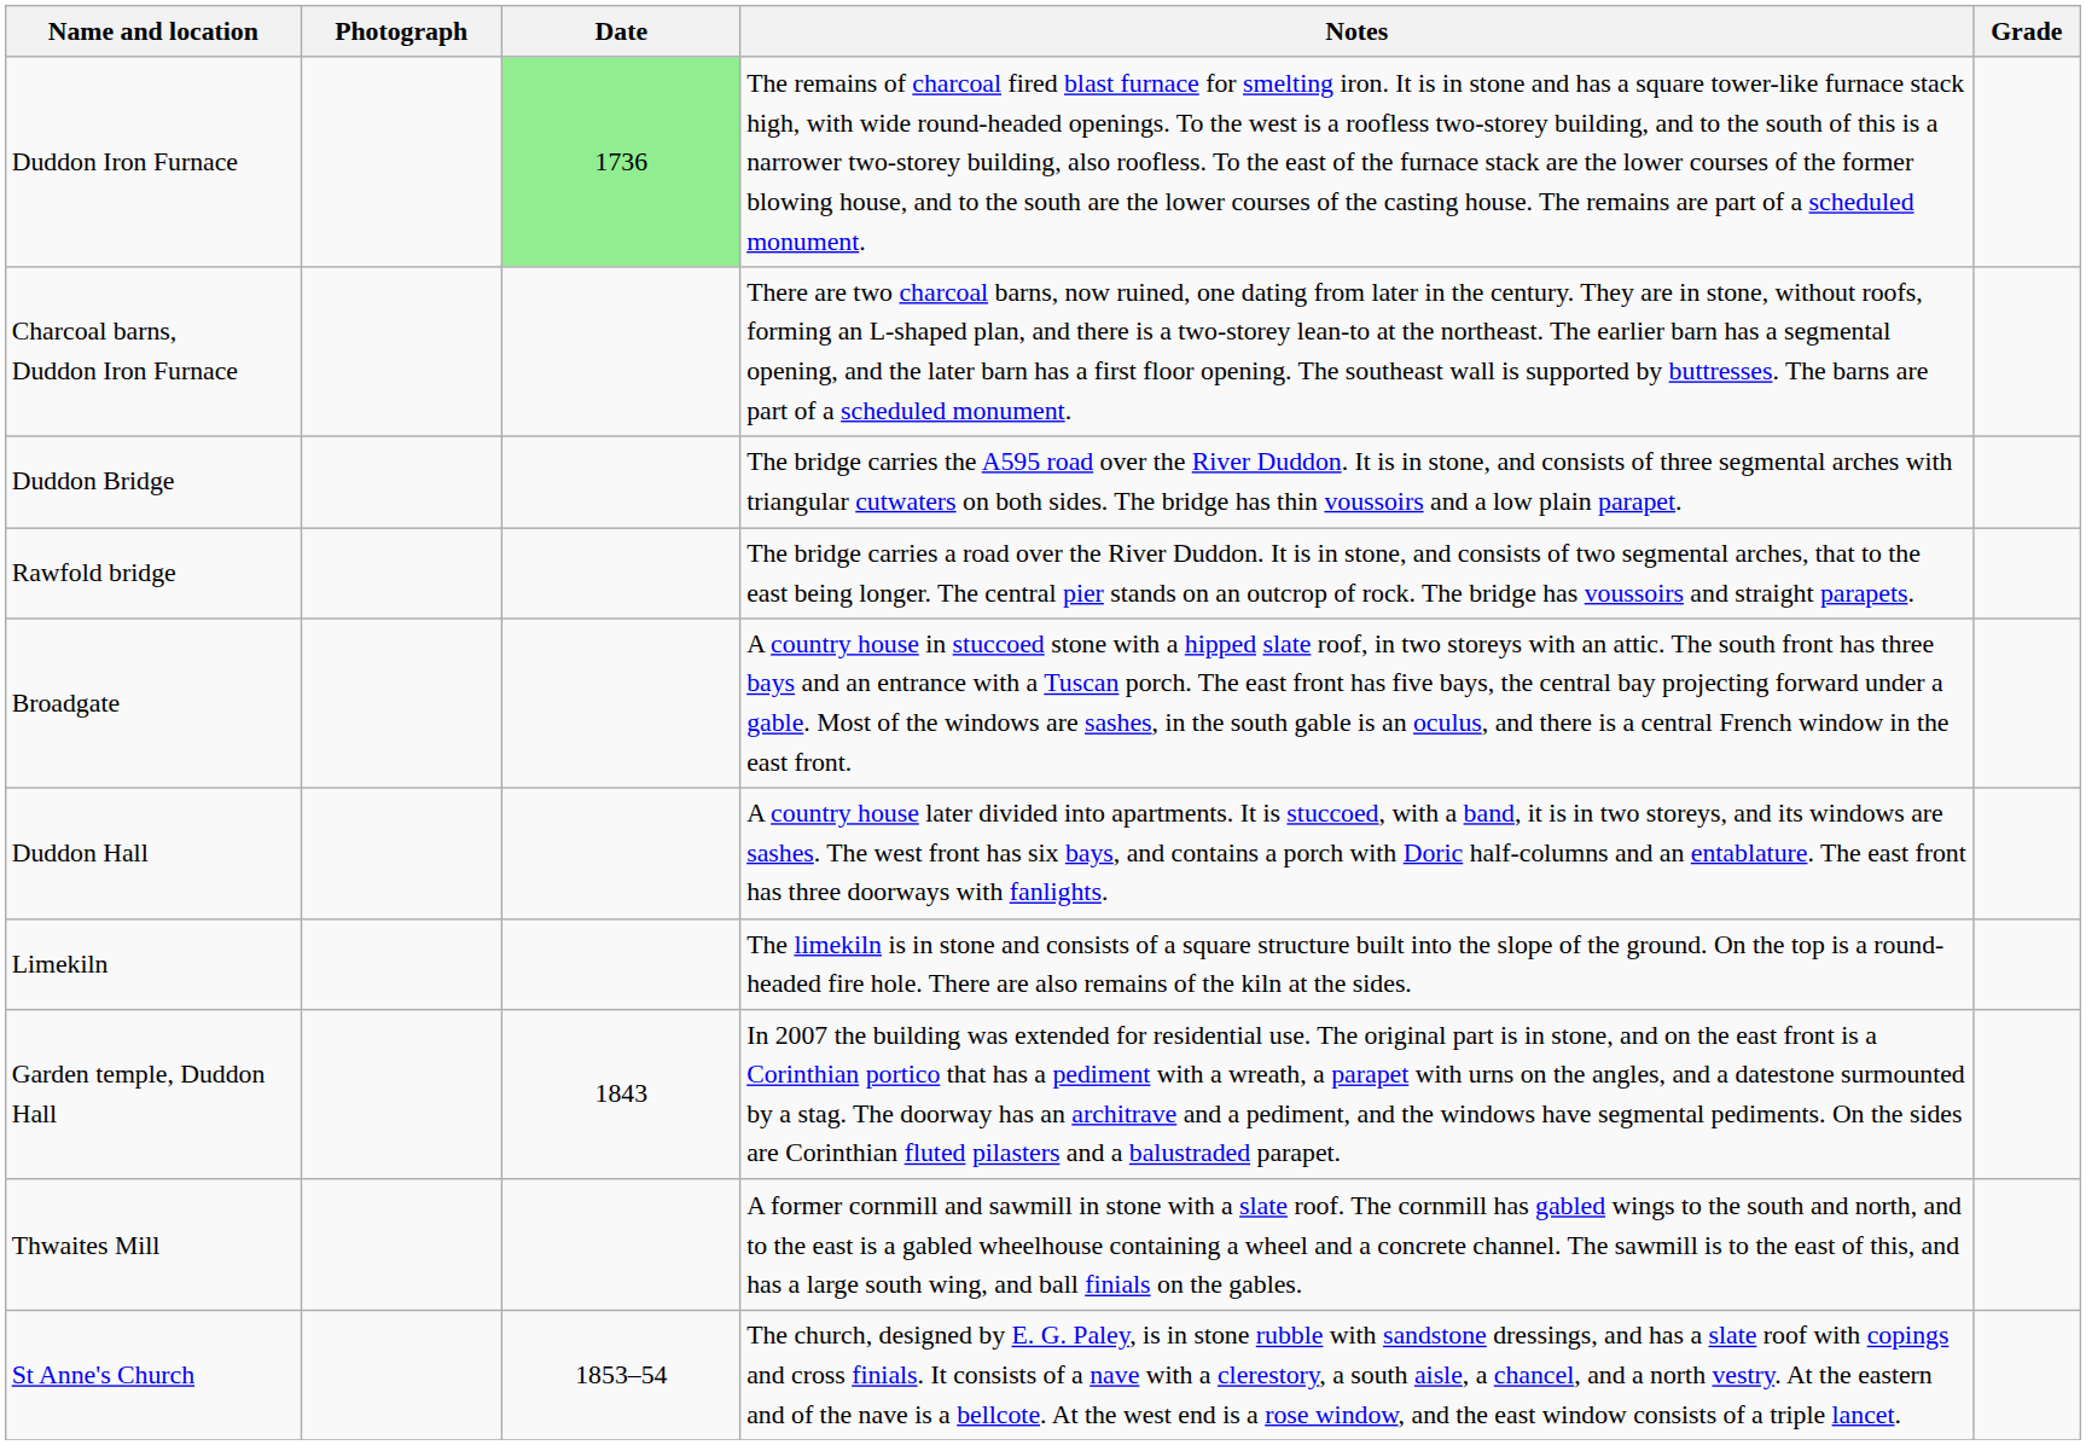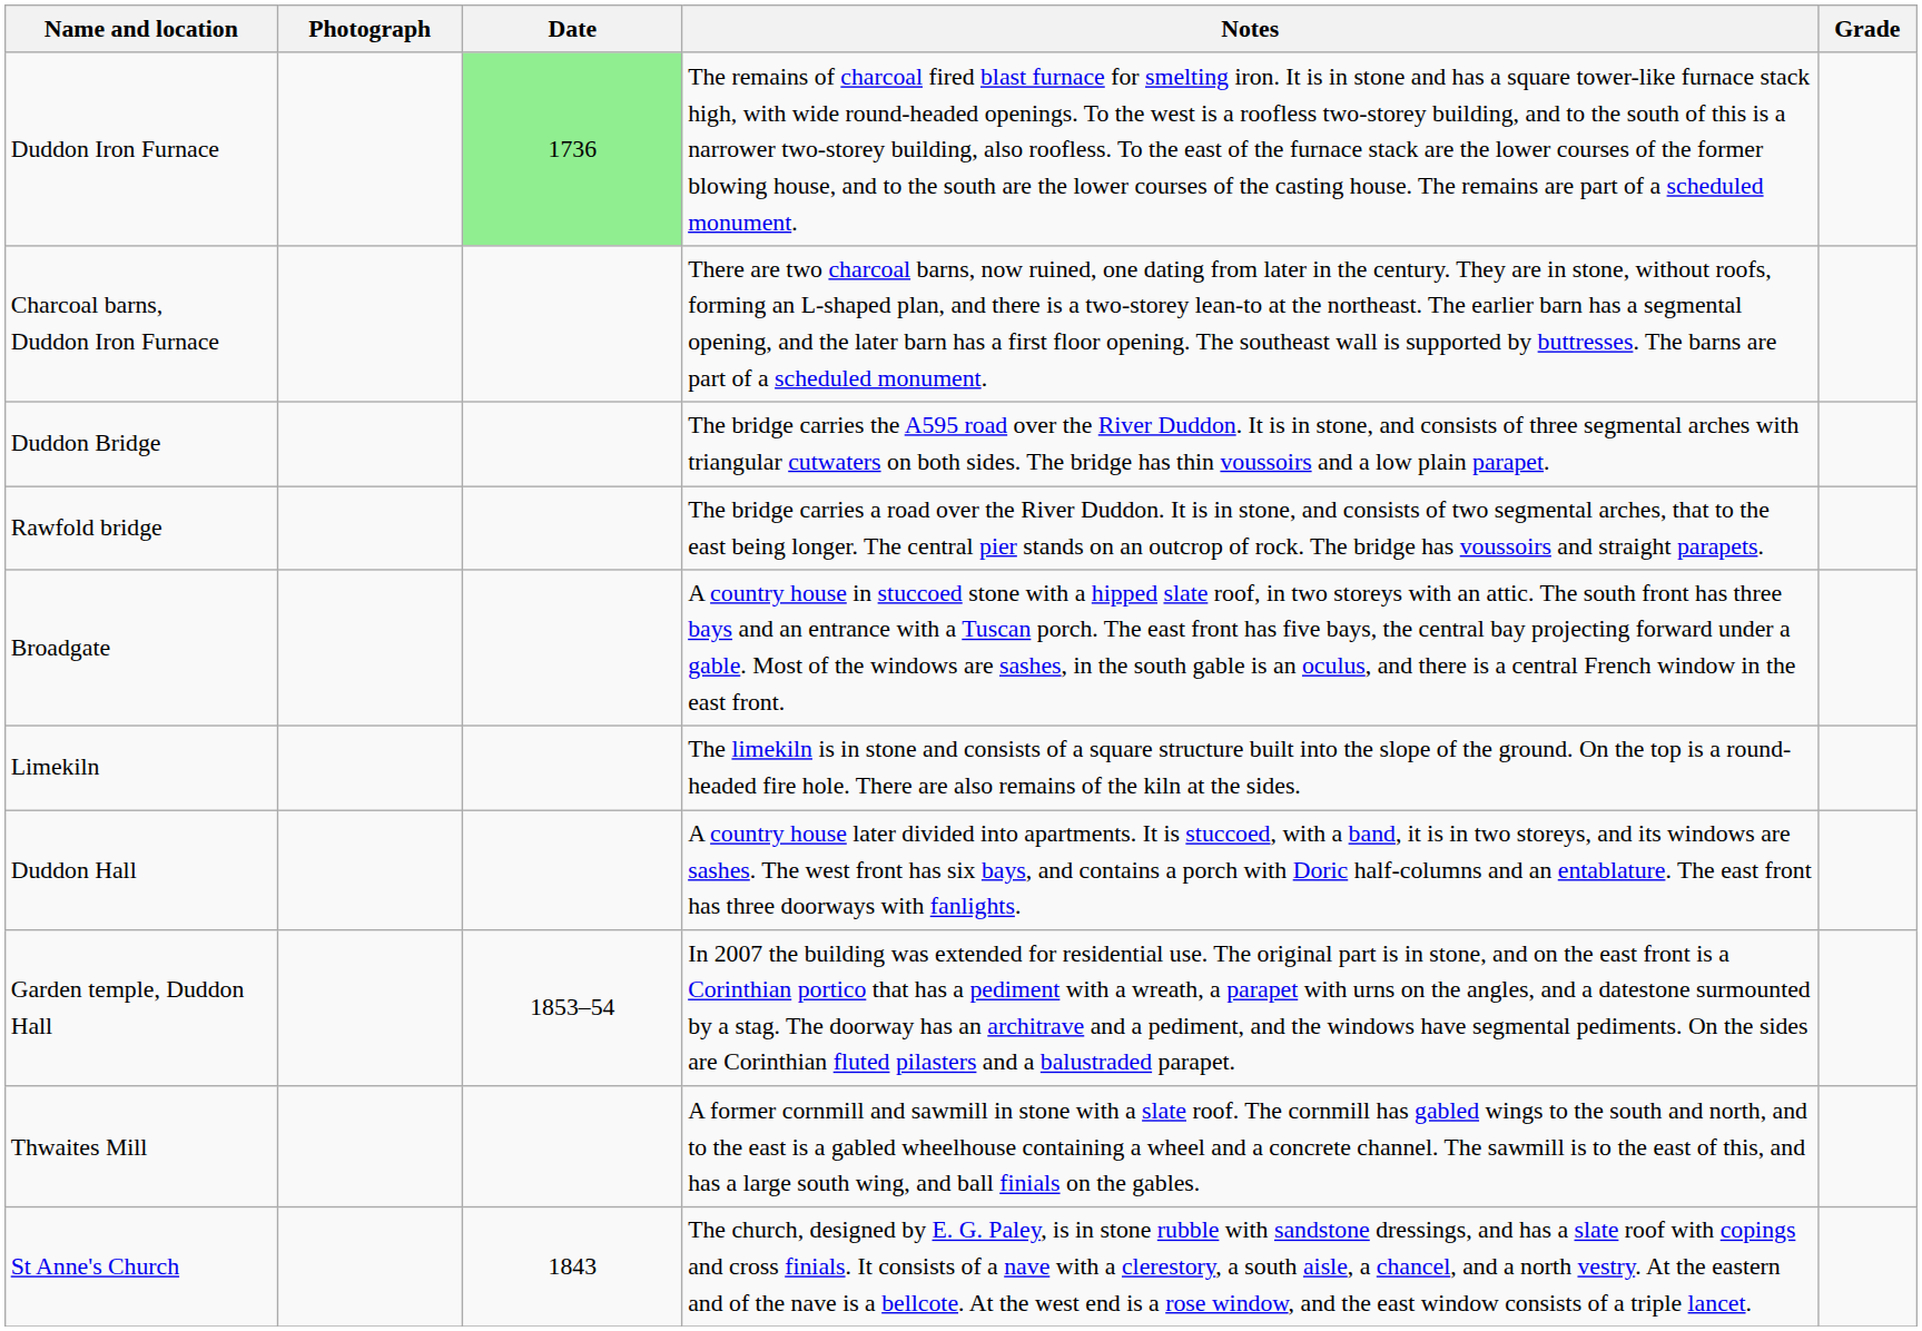rows swapped: Duddon Hall <-> Limekiln
Garden temple, Duddon Hall | Date: 1843 -> 1853–54
St Anne's Church | Date: 1853–54 -> 1843
